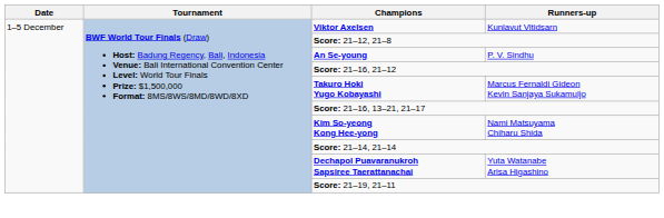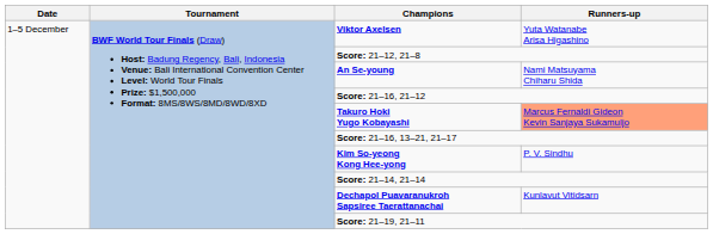Viktor Axelsen | Runners-up: Kunlavut Vitidsarn -> Yuta Watanabe Arisa Higashino
An Se-young | Runners-up: P. V. Sindhu -> Nami Matsuyama Chiharu Shida
Takuro Hoki Yugo Kobayashi | Runners-up: no background -> lightsalmon background
Kim So-yeong Kong Hee-yong | Runners-up: Nami Matsuyama Chiharu Shida -> P. V. Sindhu
Dechapol Puavaranukroh Sapsiree Taerattanachai | Runners-up: Yuta Watanabe Arisa Higashino -> Kunlavut Vitidsarn
